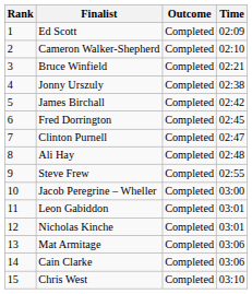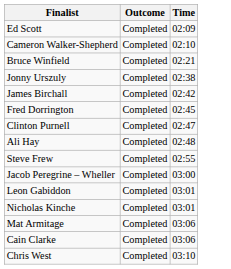- column: Rank | 1 | 2 | 3 | 4 | 5 | 6 | 7 | 8 | 9 | 10 | 11 | 12 | 13 | 14 | 15
